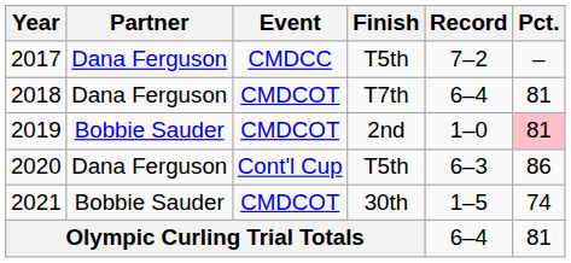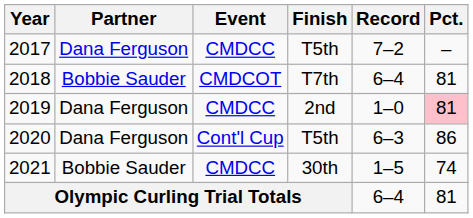2018 | Partner: Dana Ferguson -> Bobbie Sauder
2019 | Partner: Bobbie Sauder -> Dana Ferguson
2019 | Event: CMDCOT -> CMDCC
2021 | Event: CMDCOT -> CMDCC
